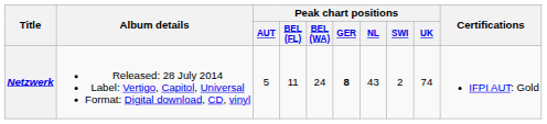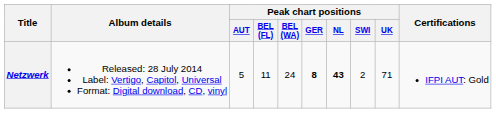Netzwerk | Peak chart positions / NL: normal -> bold
Netzwerk | Peak chart positions / UK: 74 -> 71
